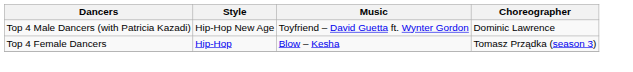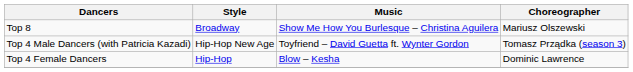+ row: Top 8 | Broadway | Show Me How You Burlesque – Christina Aguilera | Mariusz Olszewski
Top 4 Male Dancers (with Patricia Kazadi) | Choreographer: Dominic Lawrence -> Tomasz Prządka (season 3)
Top 4 Female Dancers | Choreographer: Tomasz Prządka (season 3) -> Dominic Lawrence
